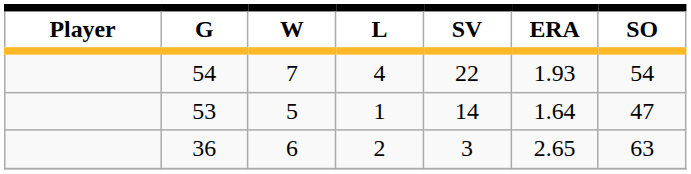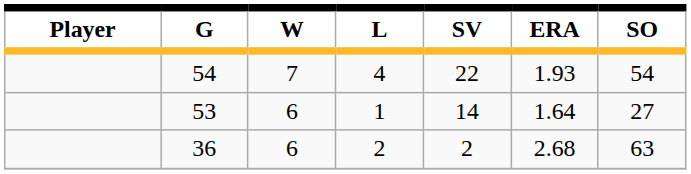53 | W: 5 -> 6
53 | SO: 47 -> 27
36 | SV: 3 -> 2
36 | ERA: 2.65 -> 2.68
